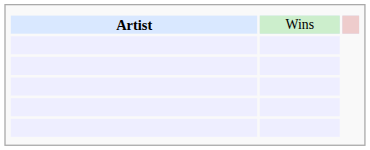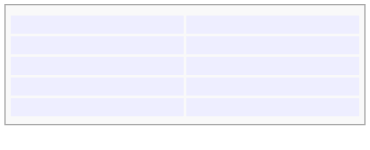- row: Artist | Wins
